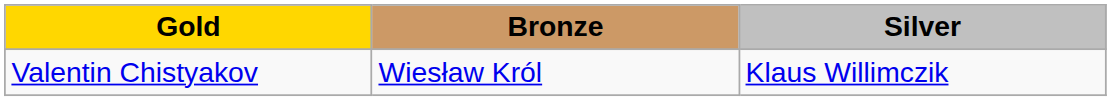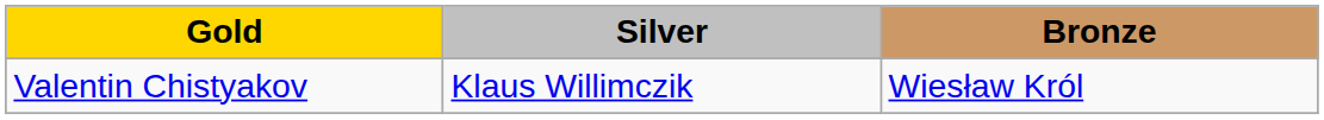columns swapped: Silver <-> Bronze
